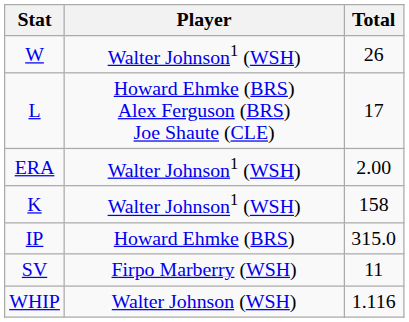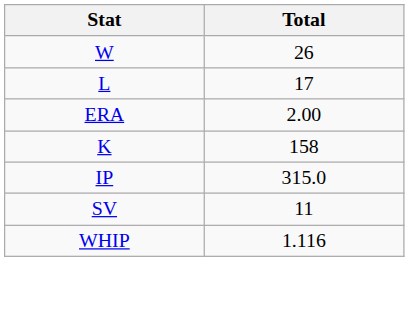- column: Player | Walter Johnson1 (WSH) | Howard Ehmke (BRS) Alex Ferguson (BRS) Joe Shaute (CLE) | Walter Johnson1 (WSH) | Walter Johnson1 (WSH) | Howard Ehmke (BRS) | Firpo Marberry (WSH) | Walter Johnson (WSH)
